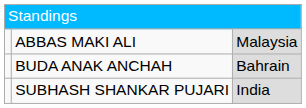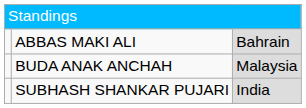ABBAS MAKI ALI | column 3: Malaysia -> Bahrain
BUDA ANAK ANCHAH | column 3: Bahrain -> Malaysia
